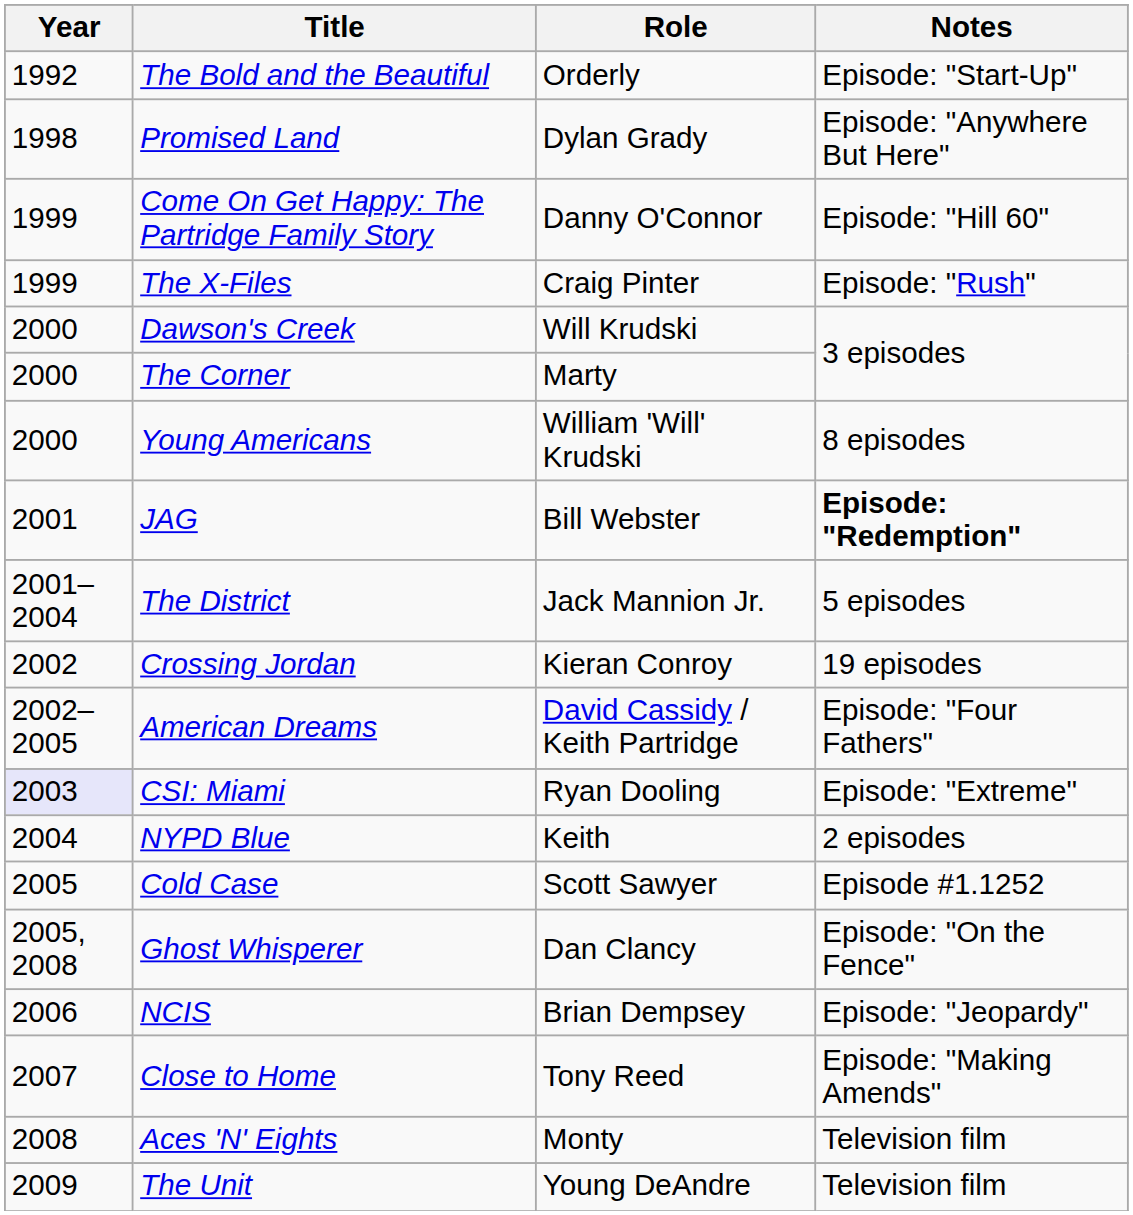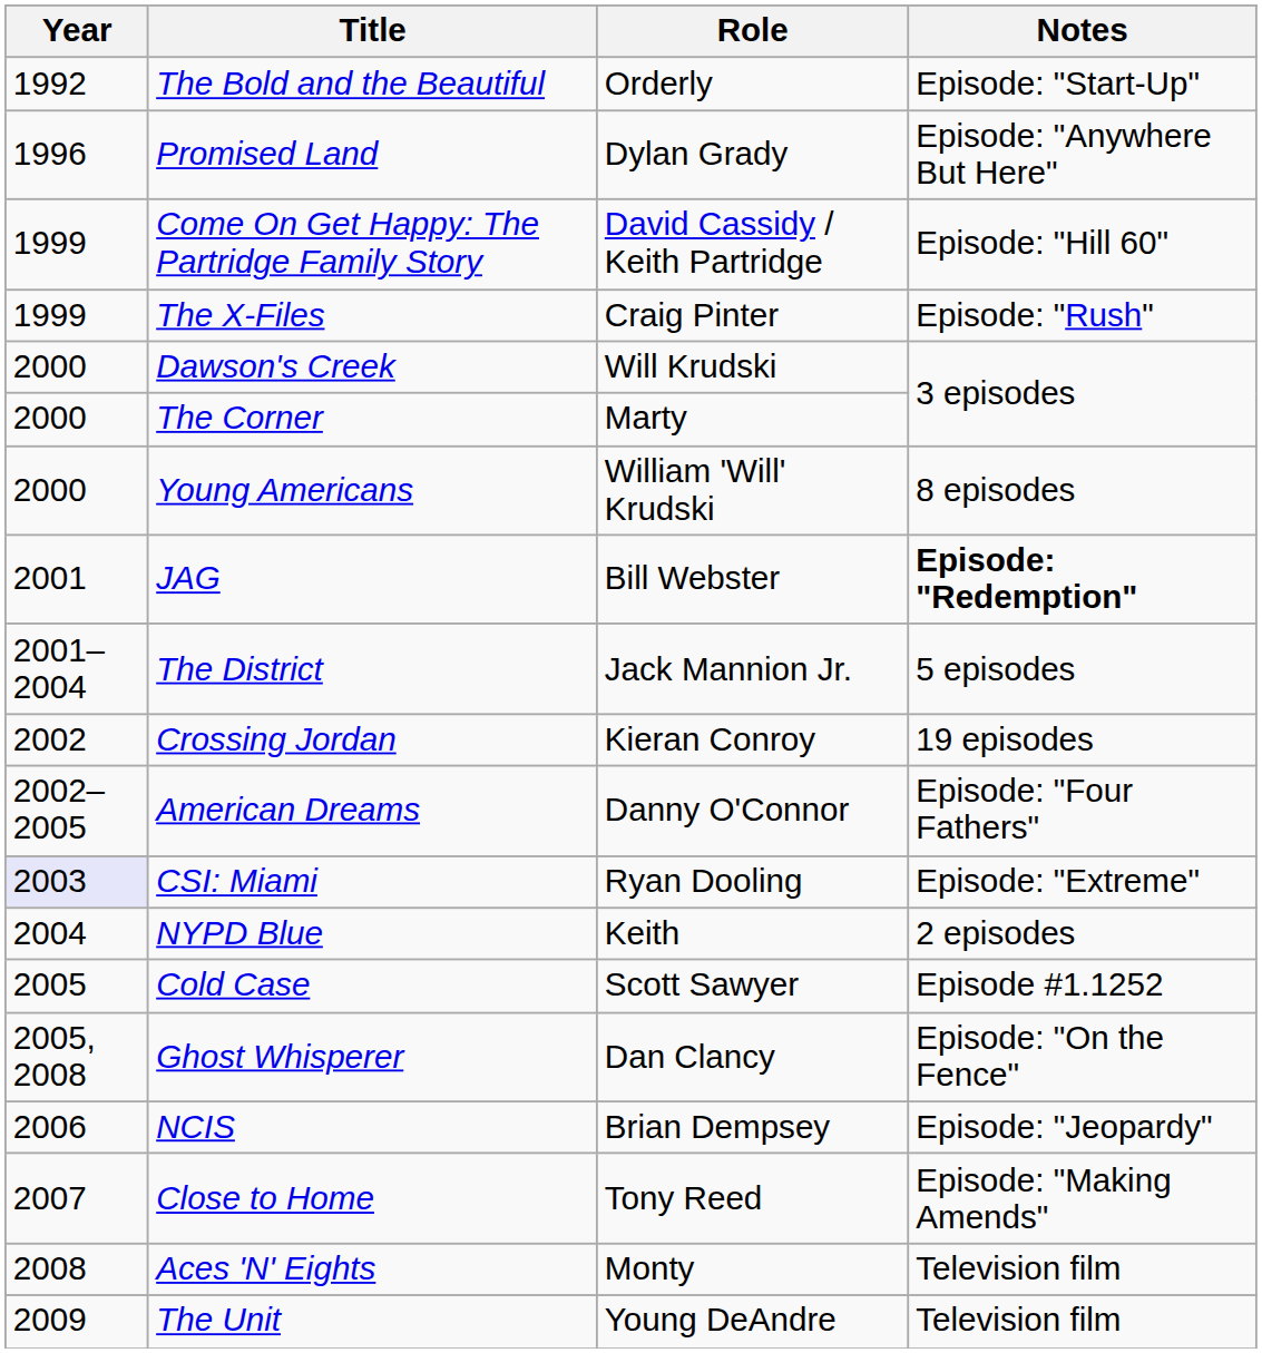Promised Land | Year: 1998 -> 1996
Come On Get Happy: The Partridge Family Story | Role: Danny O'Connor -> David Cassidy / Keith Partridge
American Dreams | Role: David Cassidy / Keith Partridge -> Danny O'Connor
